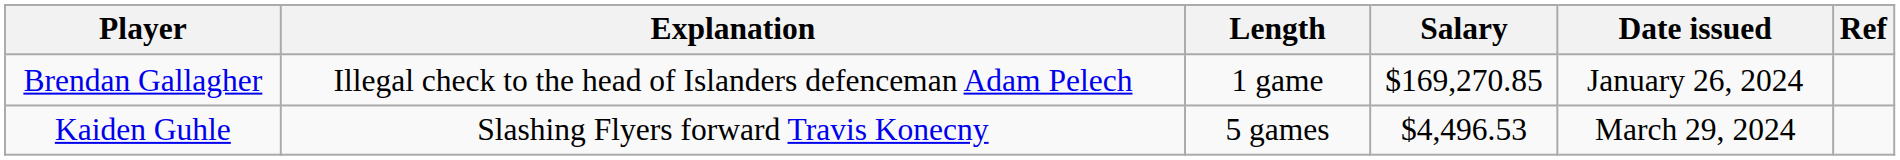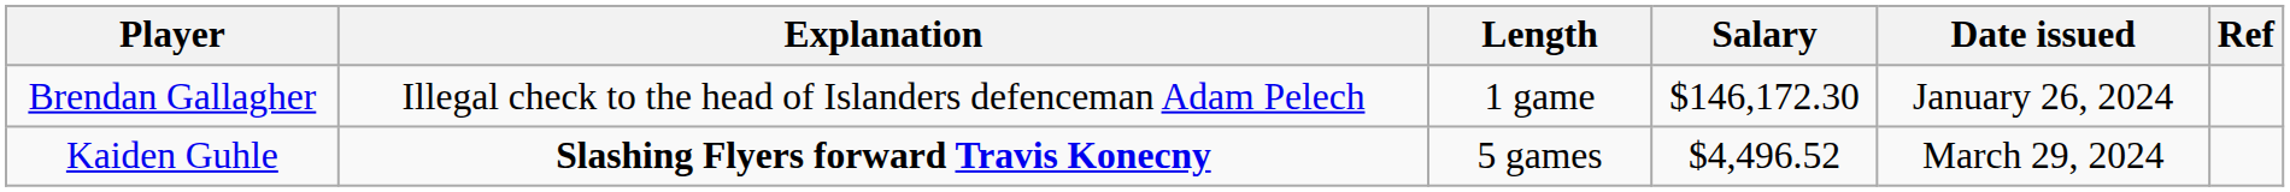Brendan Gallagher | Salary: $169,270.85 -> $146,172.30
Kaiden Guhle | Explanation: normal -> bold
Kaiden Guhle | Salary: $4,496.53 -> $4,496.52
